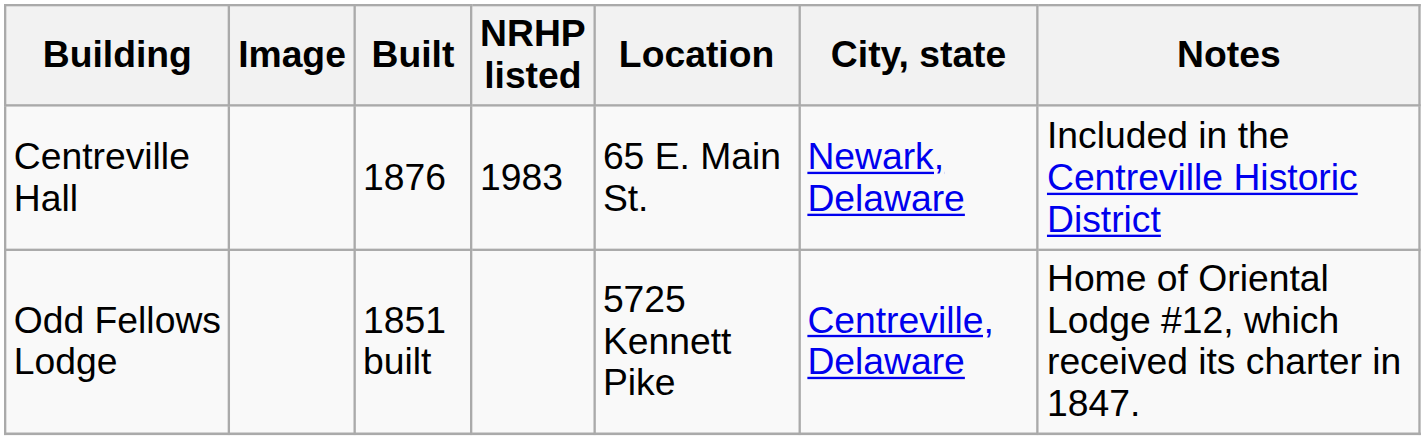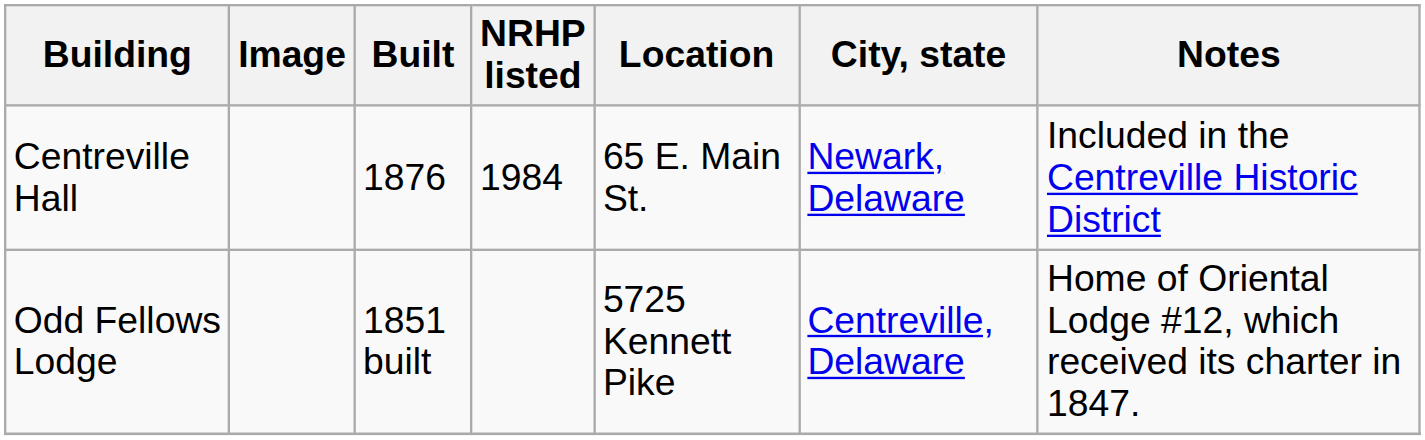Centreville Hall | NRHP listed: 1983 -> 1984
